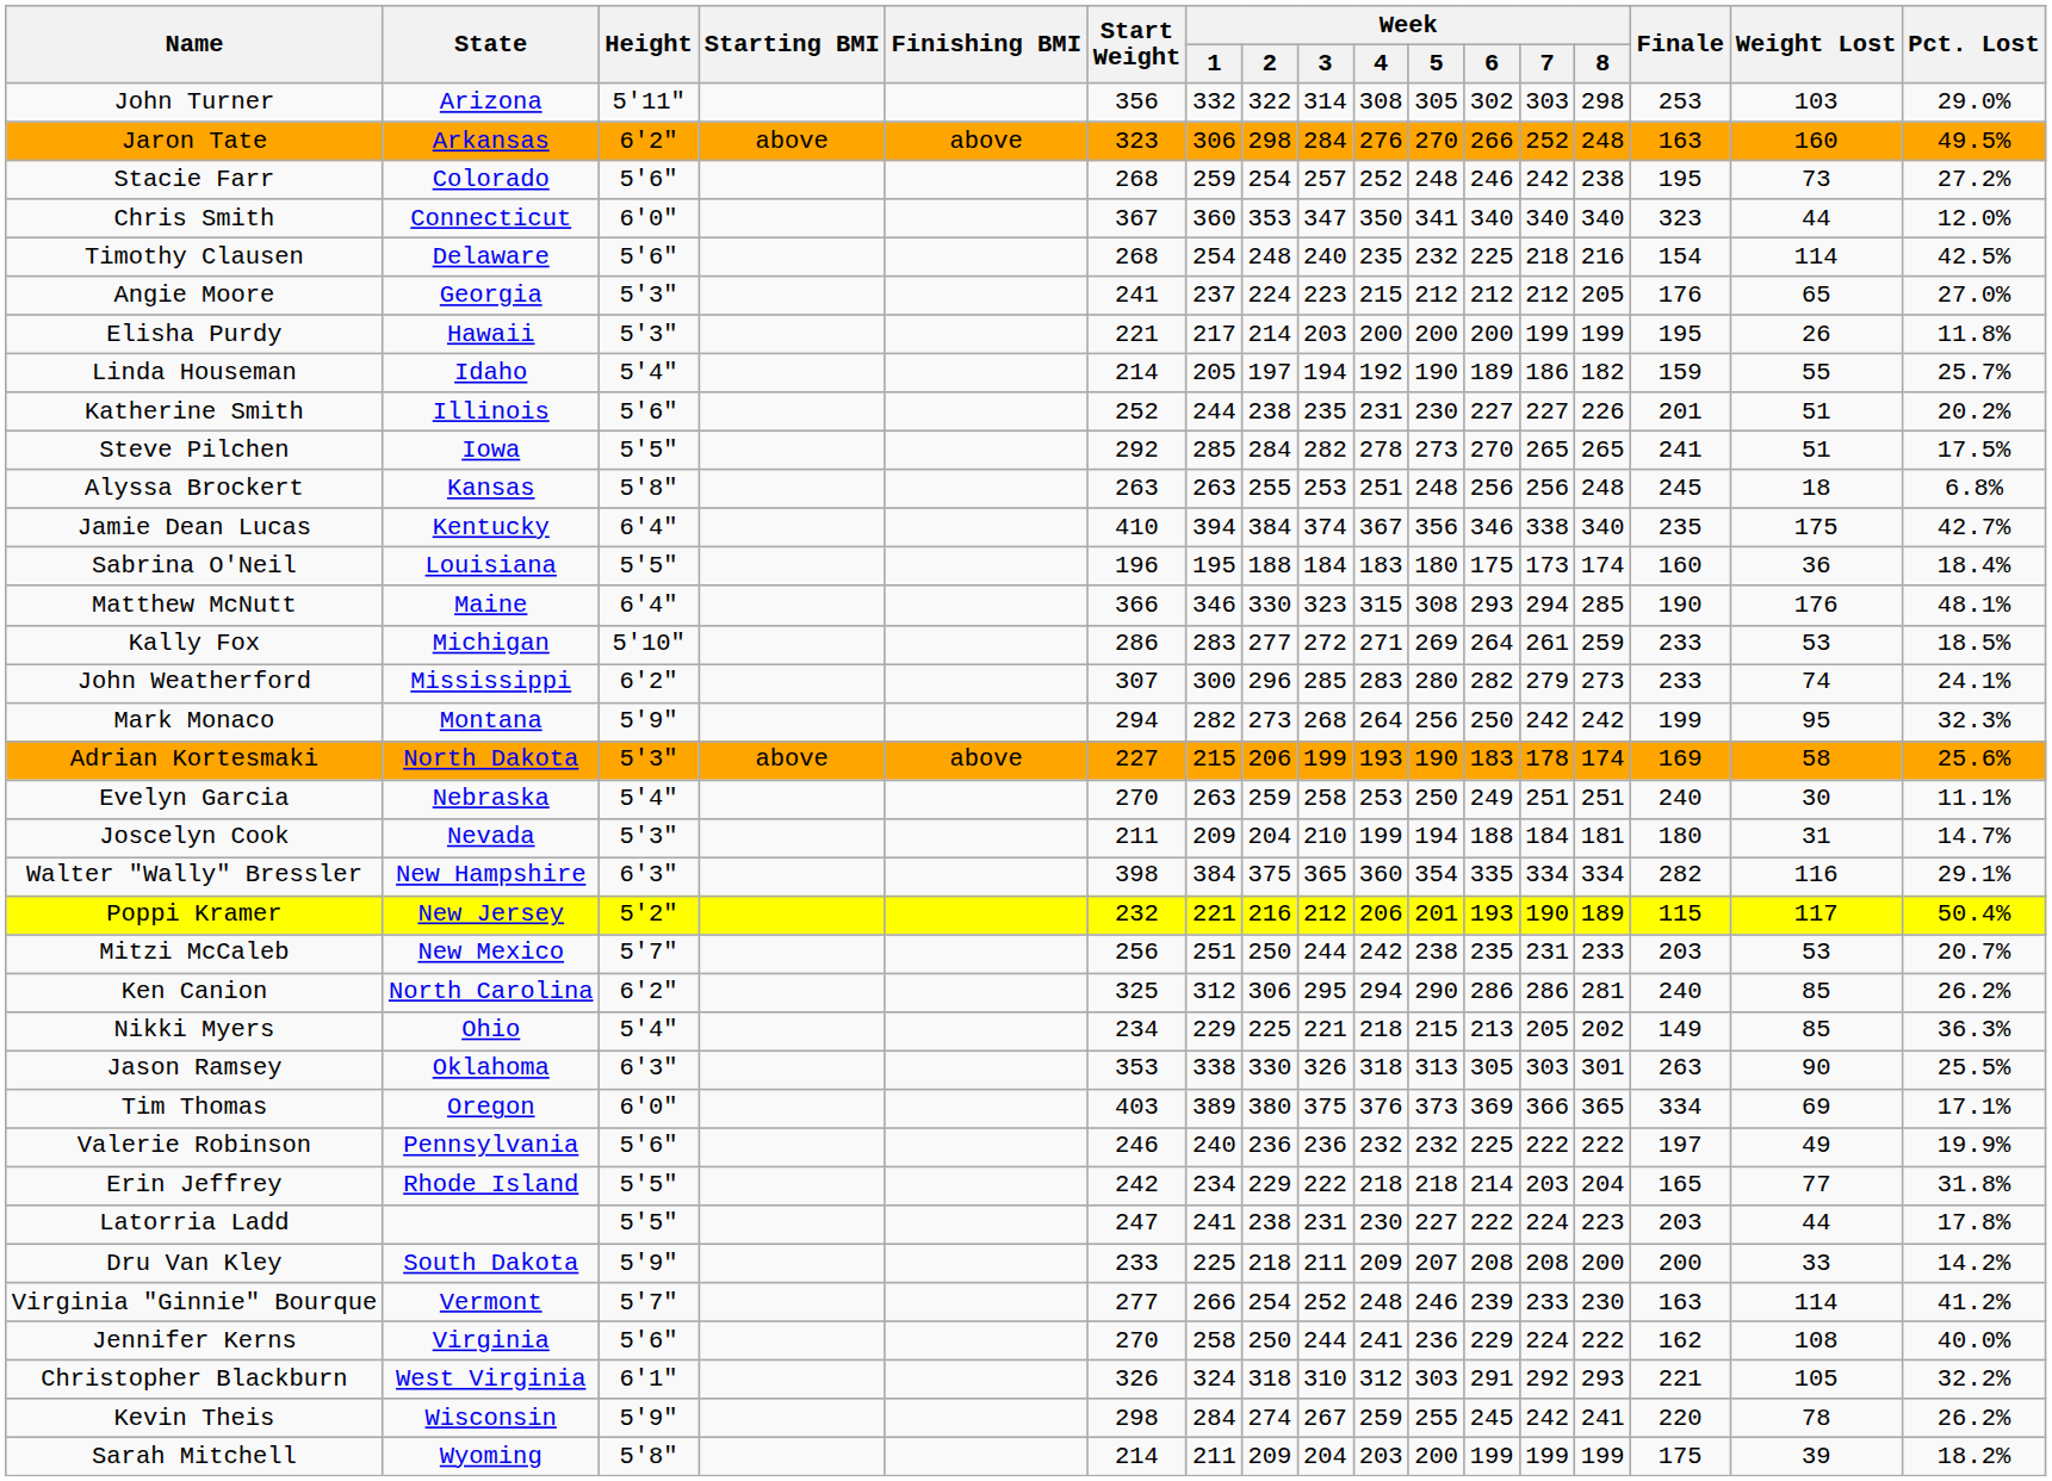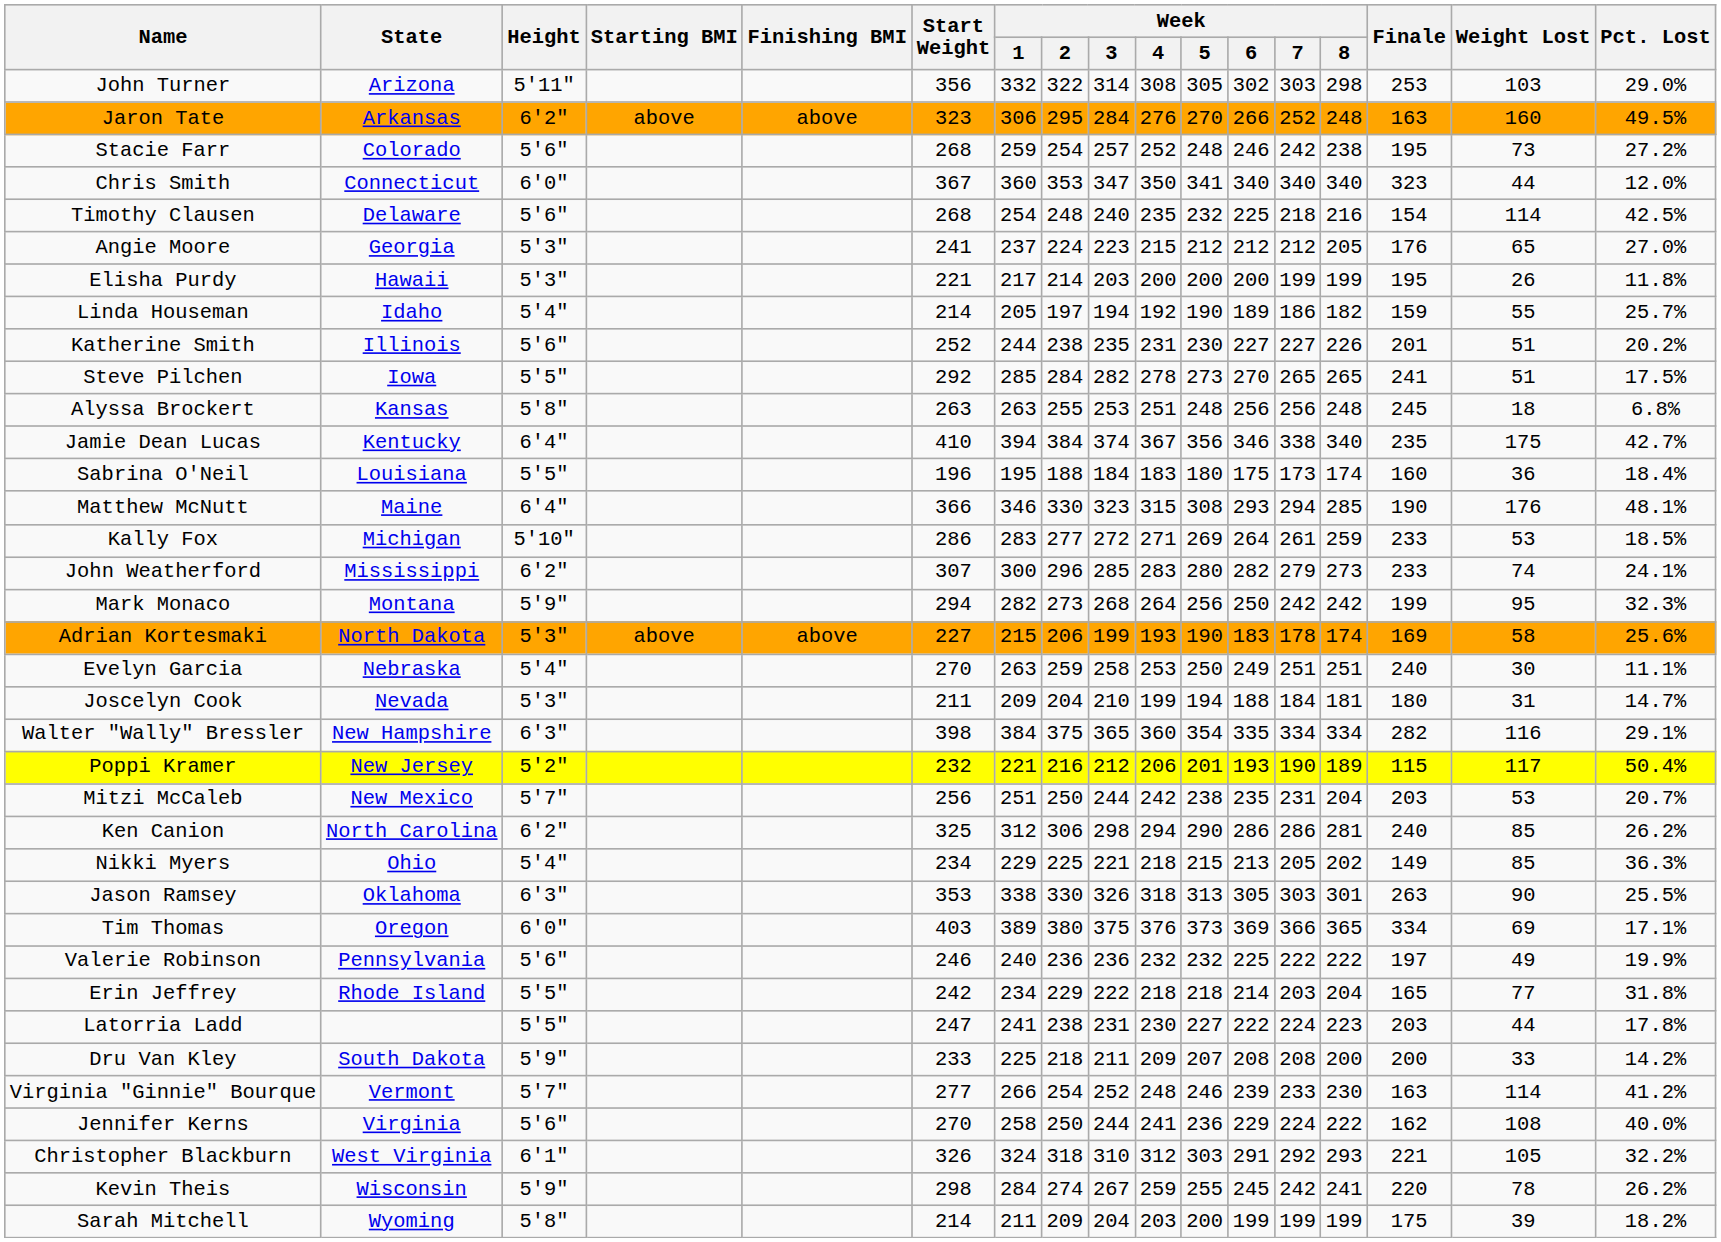Jaron Tate | Week / 2: 298 -> 295
Mitzi McCaleb | Week / 8: 233 -> 204
Ken Canion | Week / 3: 295 -> 298
